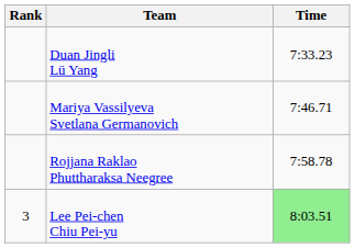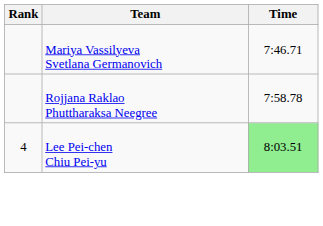- row: Duan Jingli Lü Yang | 7:33.23
Lee Pei-chen Chiu Pei-yu | Rank: 3 -> 4
